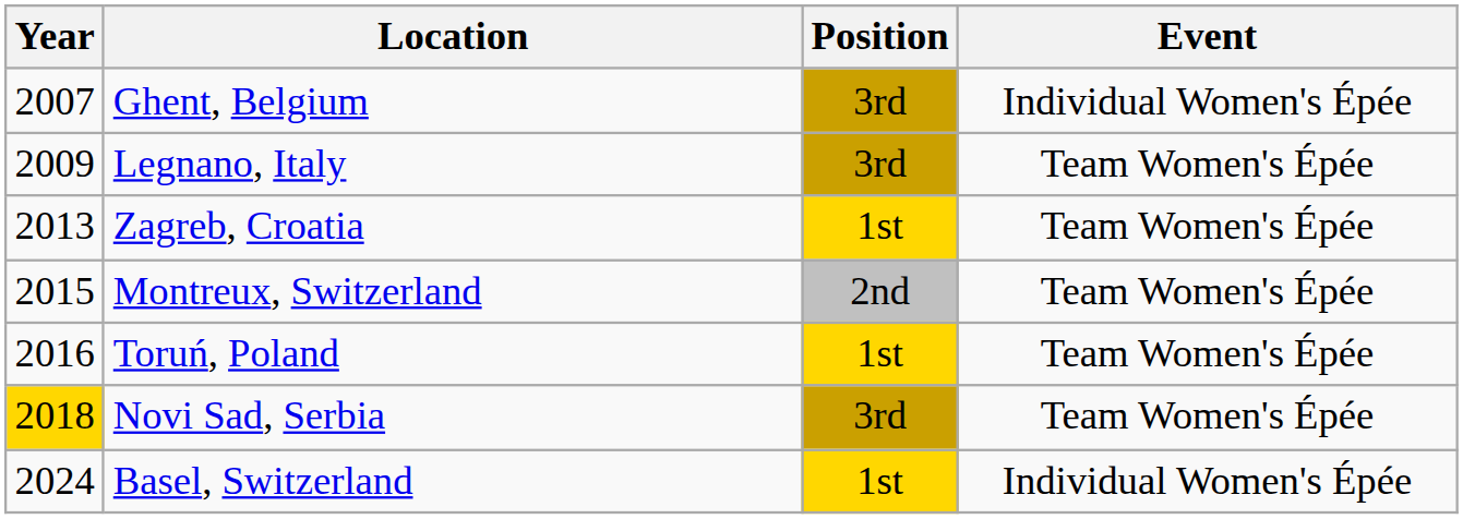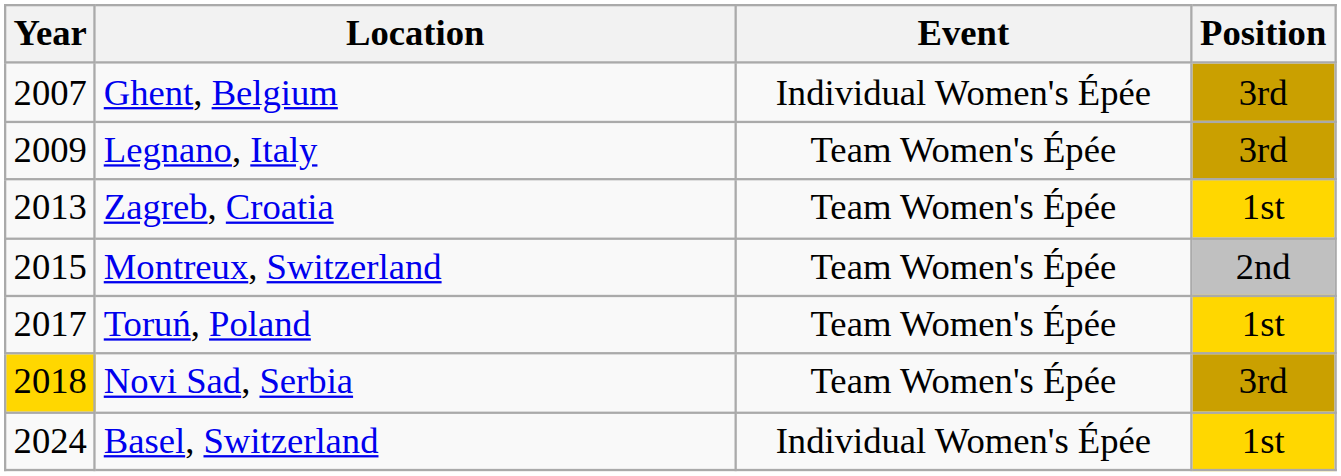columns swapped: Event <-> Position
Toruń, Poland | Year: 2016 -> 2017
